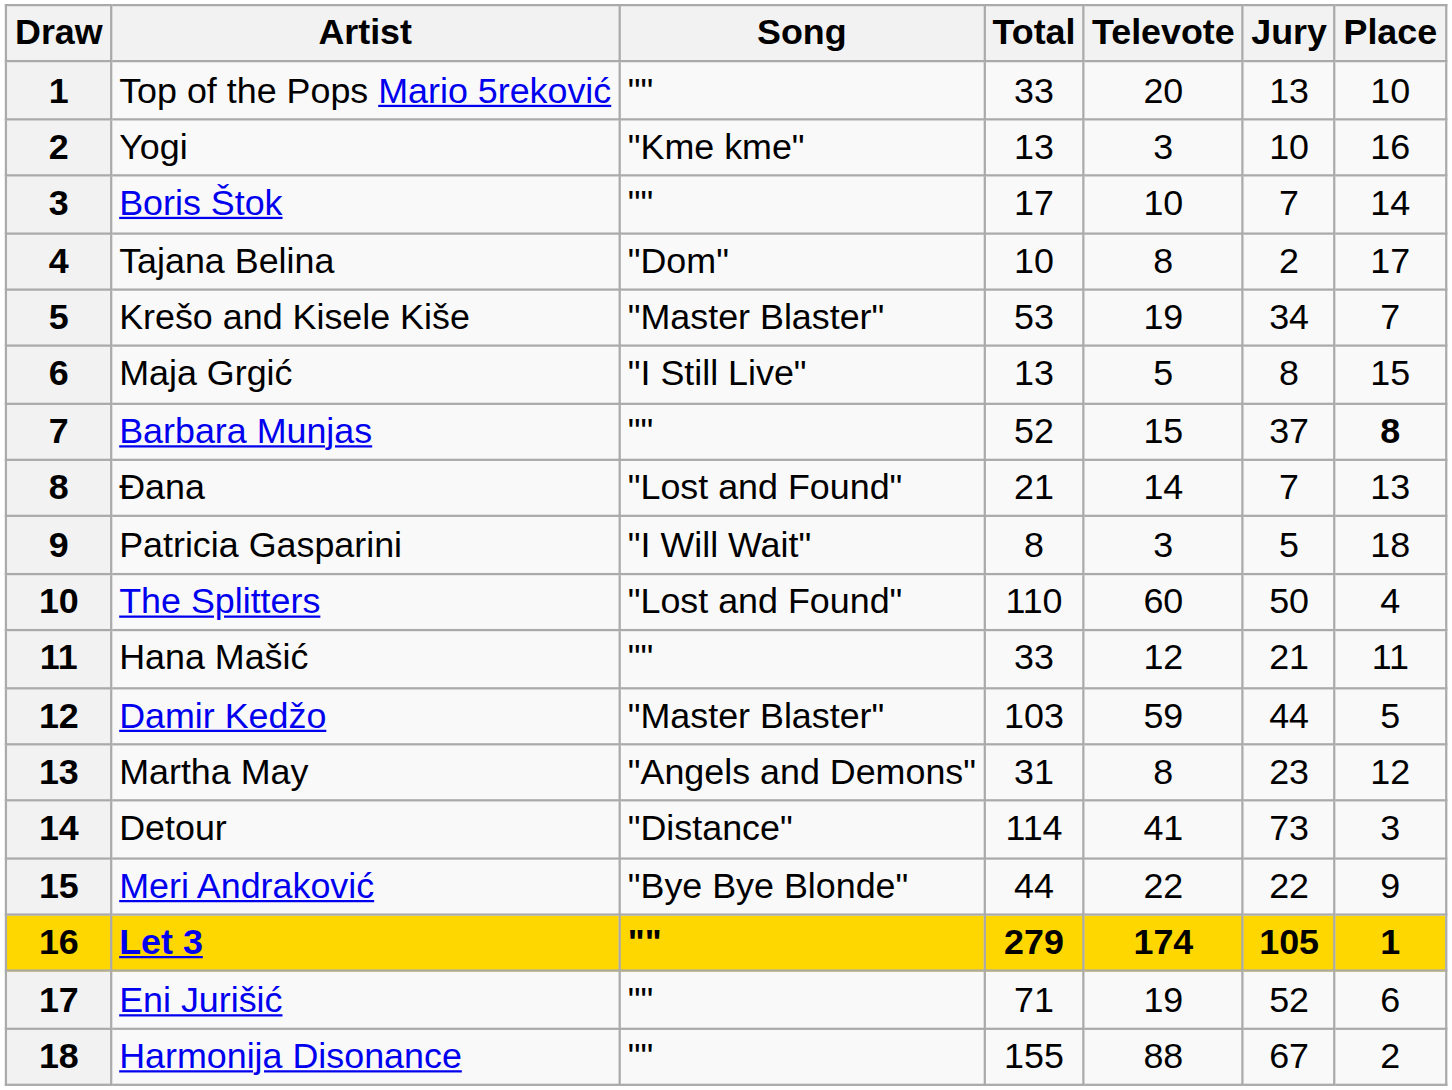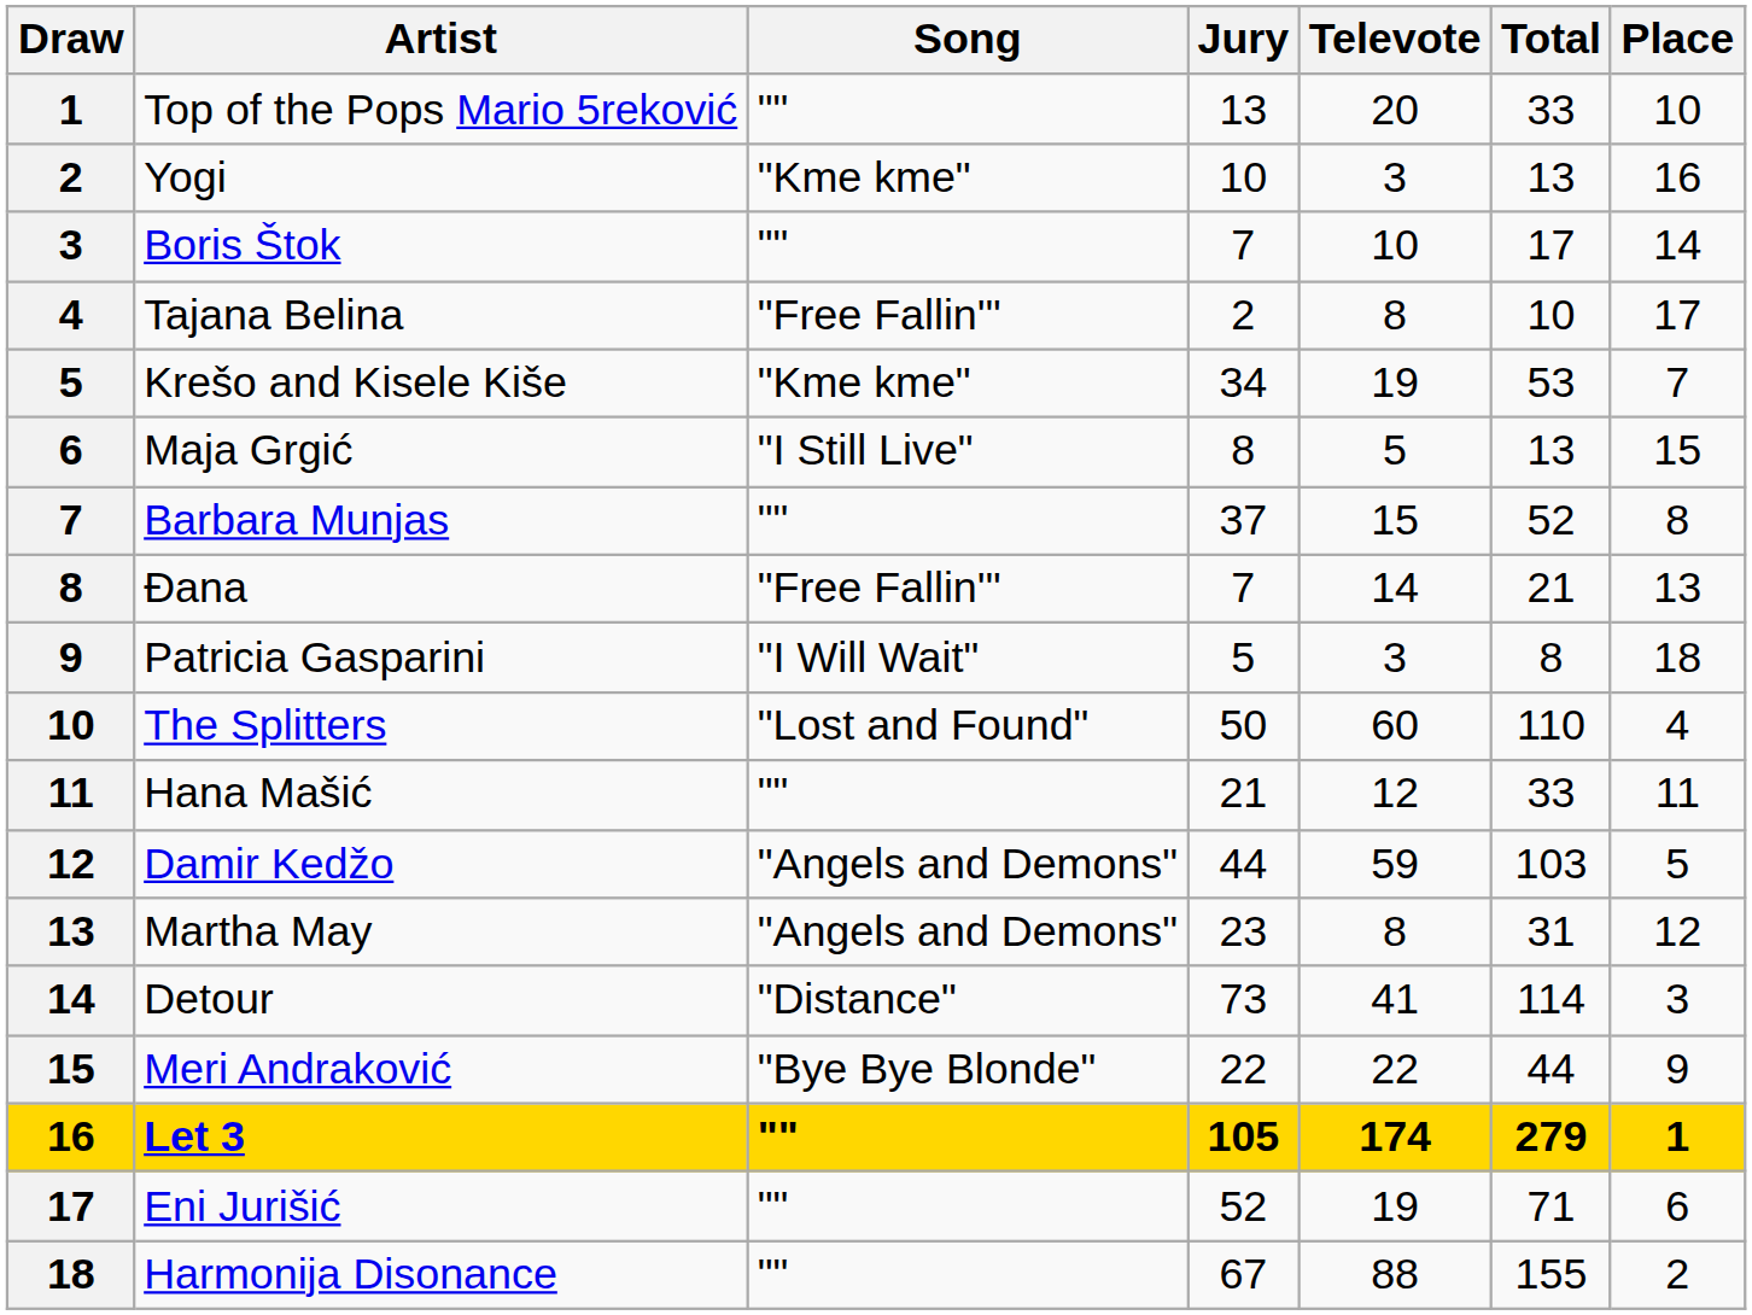columns swapped: Jury <-> Total
Tajana Belina | Song: "Dom" -> "Free Fallin'"
Krešo and Kisele Kiše | Song: "Master Blaster" -> "Kme kme"
Barbara Munjas | Place: bold -> normal
Đana | Song: "Lost and Found" -> "Free Fallin'"
Damir Kedžo | Song: "Master Blaster" -> "Angels and Demons"
